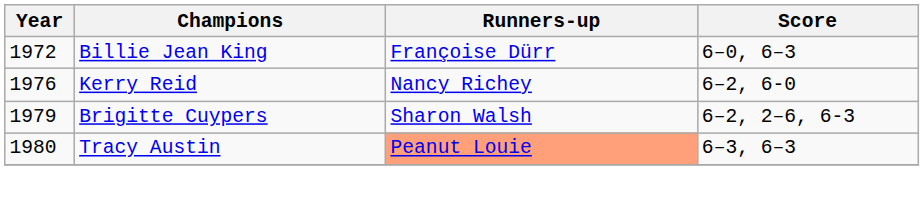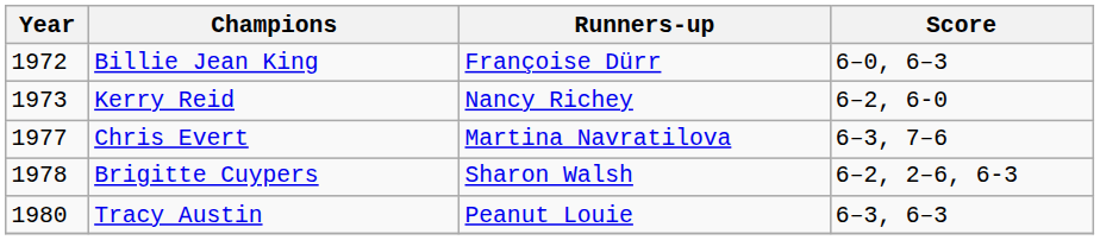Kerry Reid | Year: 1976 -> 1973
+ row: 1977 | Chris Evert | Martina Navratilova | 6–3, 7–6
Brigitte Cuypers | Year: 1979 -> 1978
Tracy Austin | Runners-up: lightsalmon background -> no background
